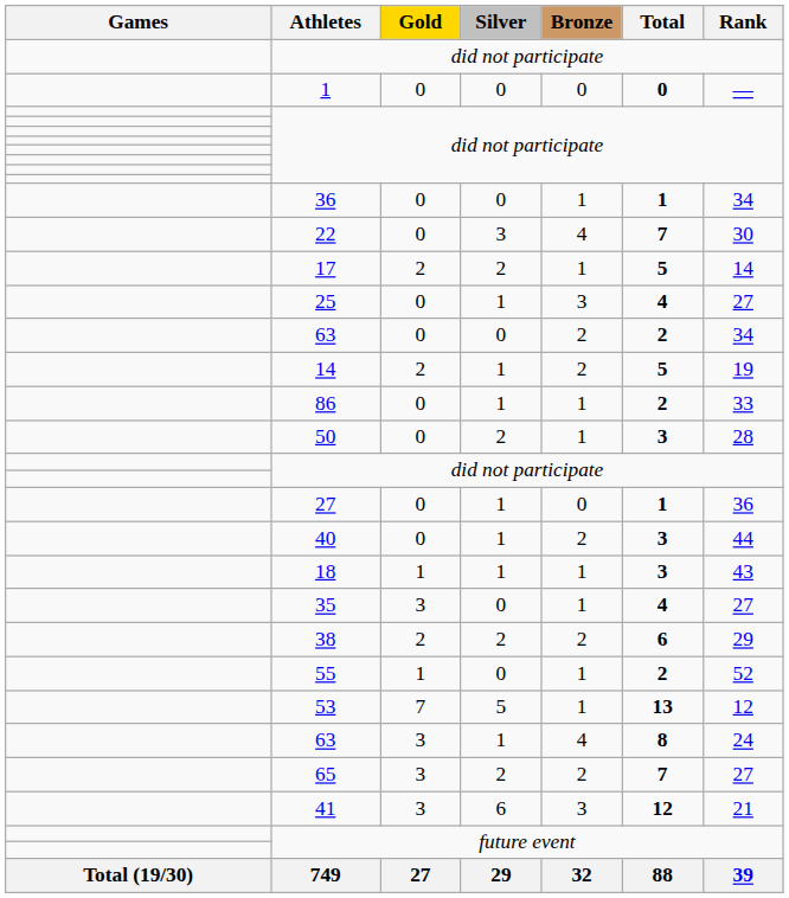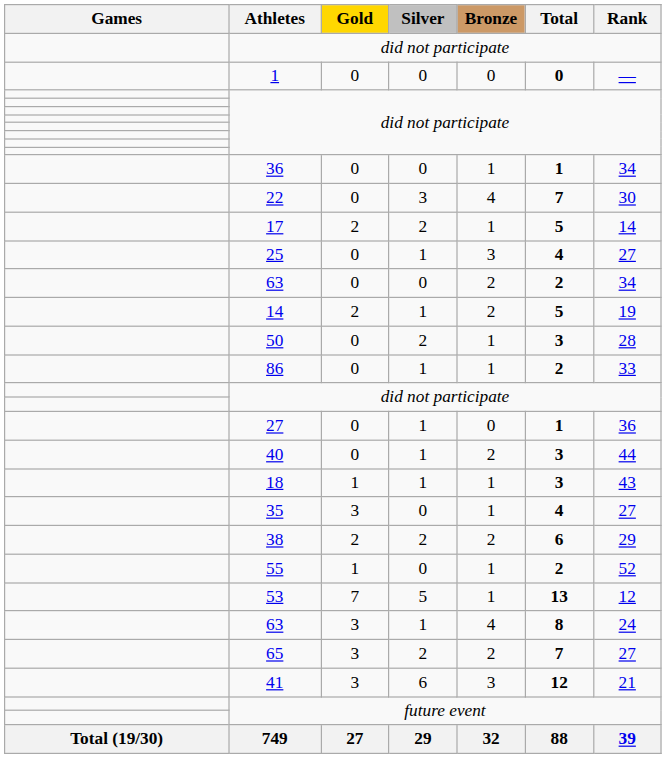rows swapped: 50 <-> 86
